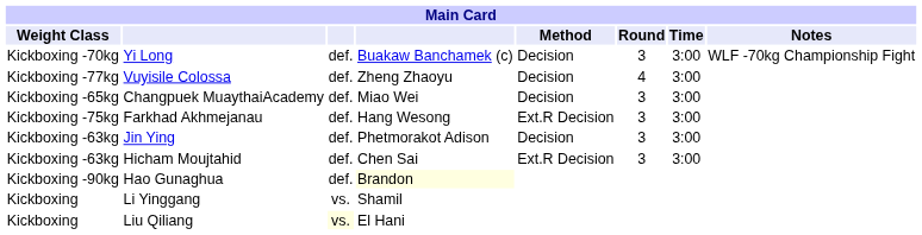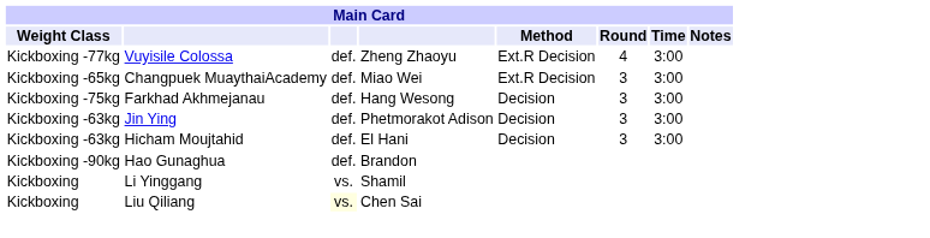- row: Kickboxing -70kg | Yi Long | def. | Buakaw Banchamek (c) | Decision | 3 | 3:00 | WLF -70kg Championship Fight
Vuyisile Colossa | Method: Decision -> Ext.R Decision
Changpuek MuaythaiAcademy | Method: Decision -> Ext.R Decision
Farkhad Akhmejanau | Method: Ext.R Decision -> Decision
Hicham Moujtahid | column 4: Chen Sai -> El Hani
Hicham Moujtahid | Method: Ext.R Decision -> Decision
Hao Gunaghua | column 4: lightyellow background -> no background
Liu Qiliang | column 4: El Hani -> Chen Sai
